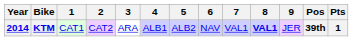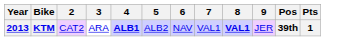- column: 1 | CAT1
KTM | Year: 2014 -> 2013
KTM | 4: normal -> bold
